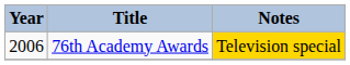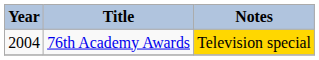76th Academy Awards | Year: 2006 -> 2004
